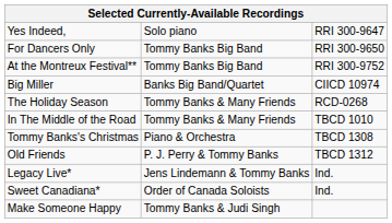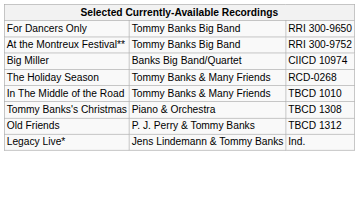- row: Yes Indeed, | Solo piano | RRI 300-9647
- row: Sweet Canadiana* | Order of Canada Soloists | Ind.
- row: Make Someone Happy | Tommy Banks & Judi Singh
